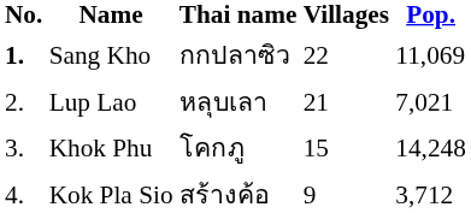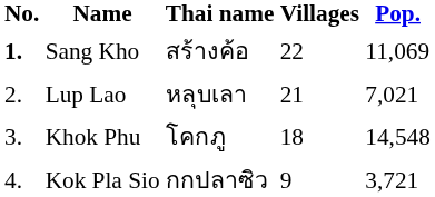Sang Kho | Thai name: กกปลาซิว -> สร้างค้อ
Khok Phu | Villages: 15 -> 18
Khok Phu | Pop.: 14,248 -> 14,548
Kok Pla Sio | Thai name: สร้างค้อ -> กกปลาซิว
Kok Pla Sio | Pop.: 3,712 -> 3,721
